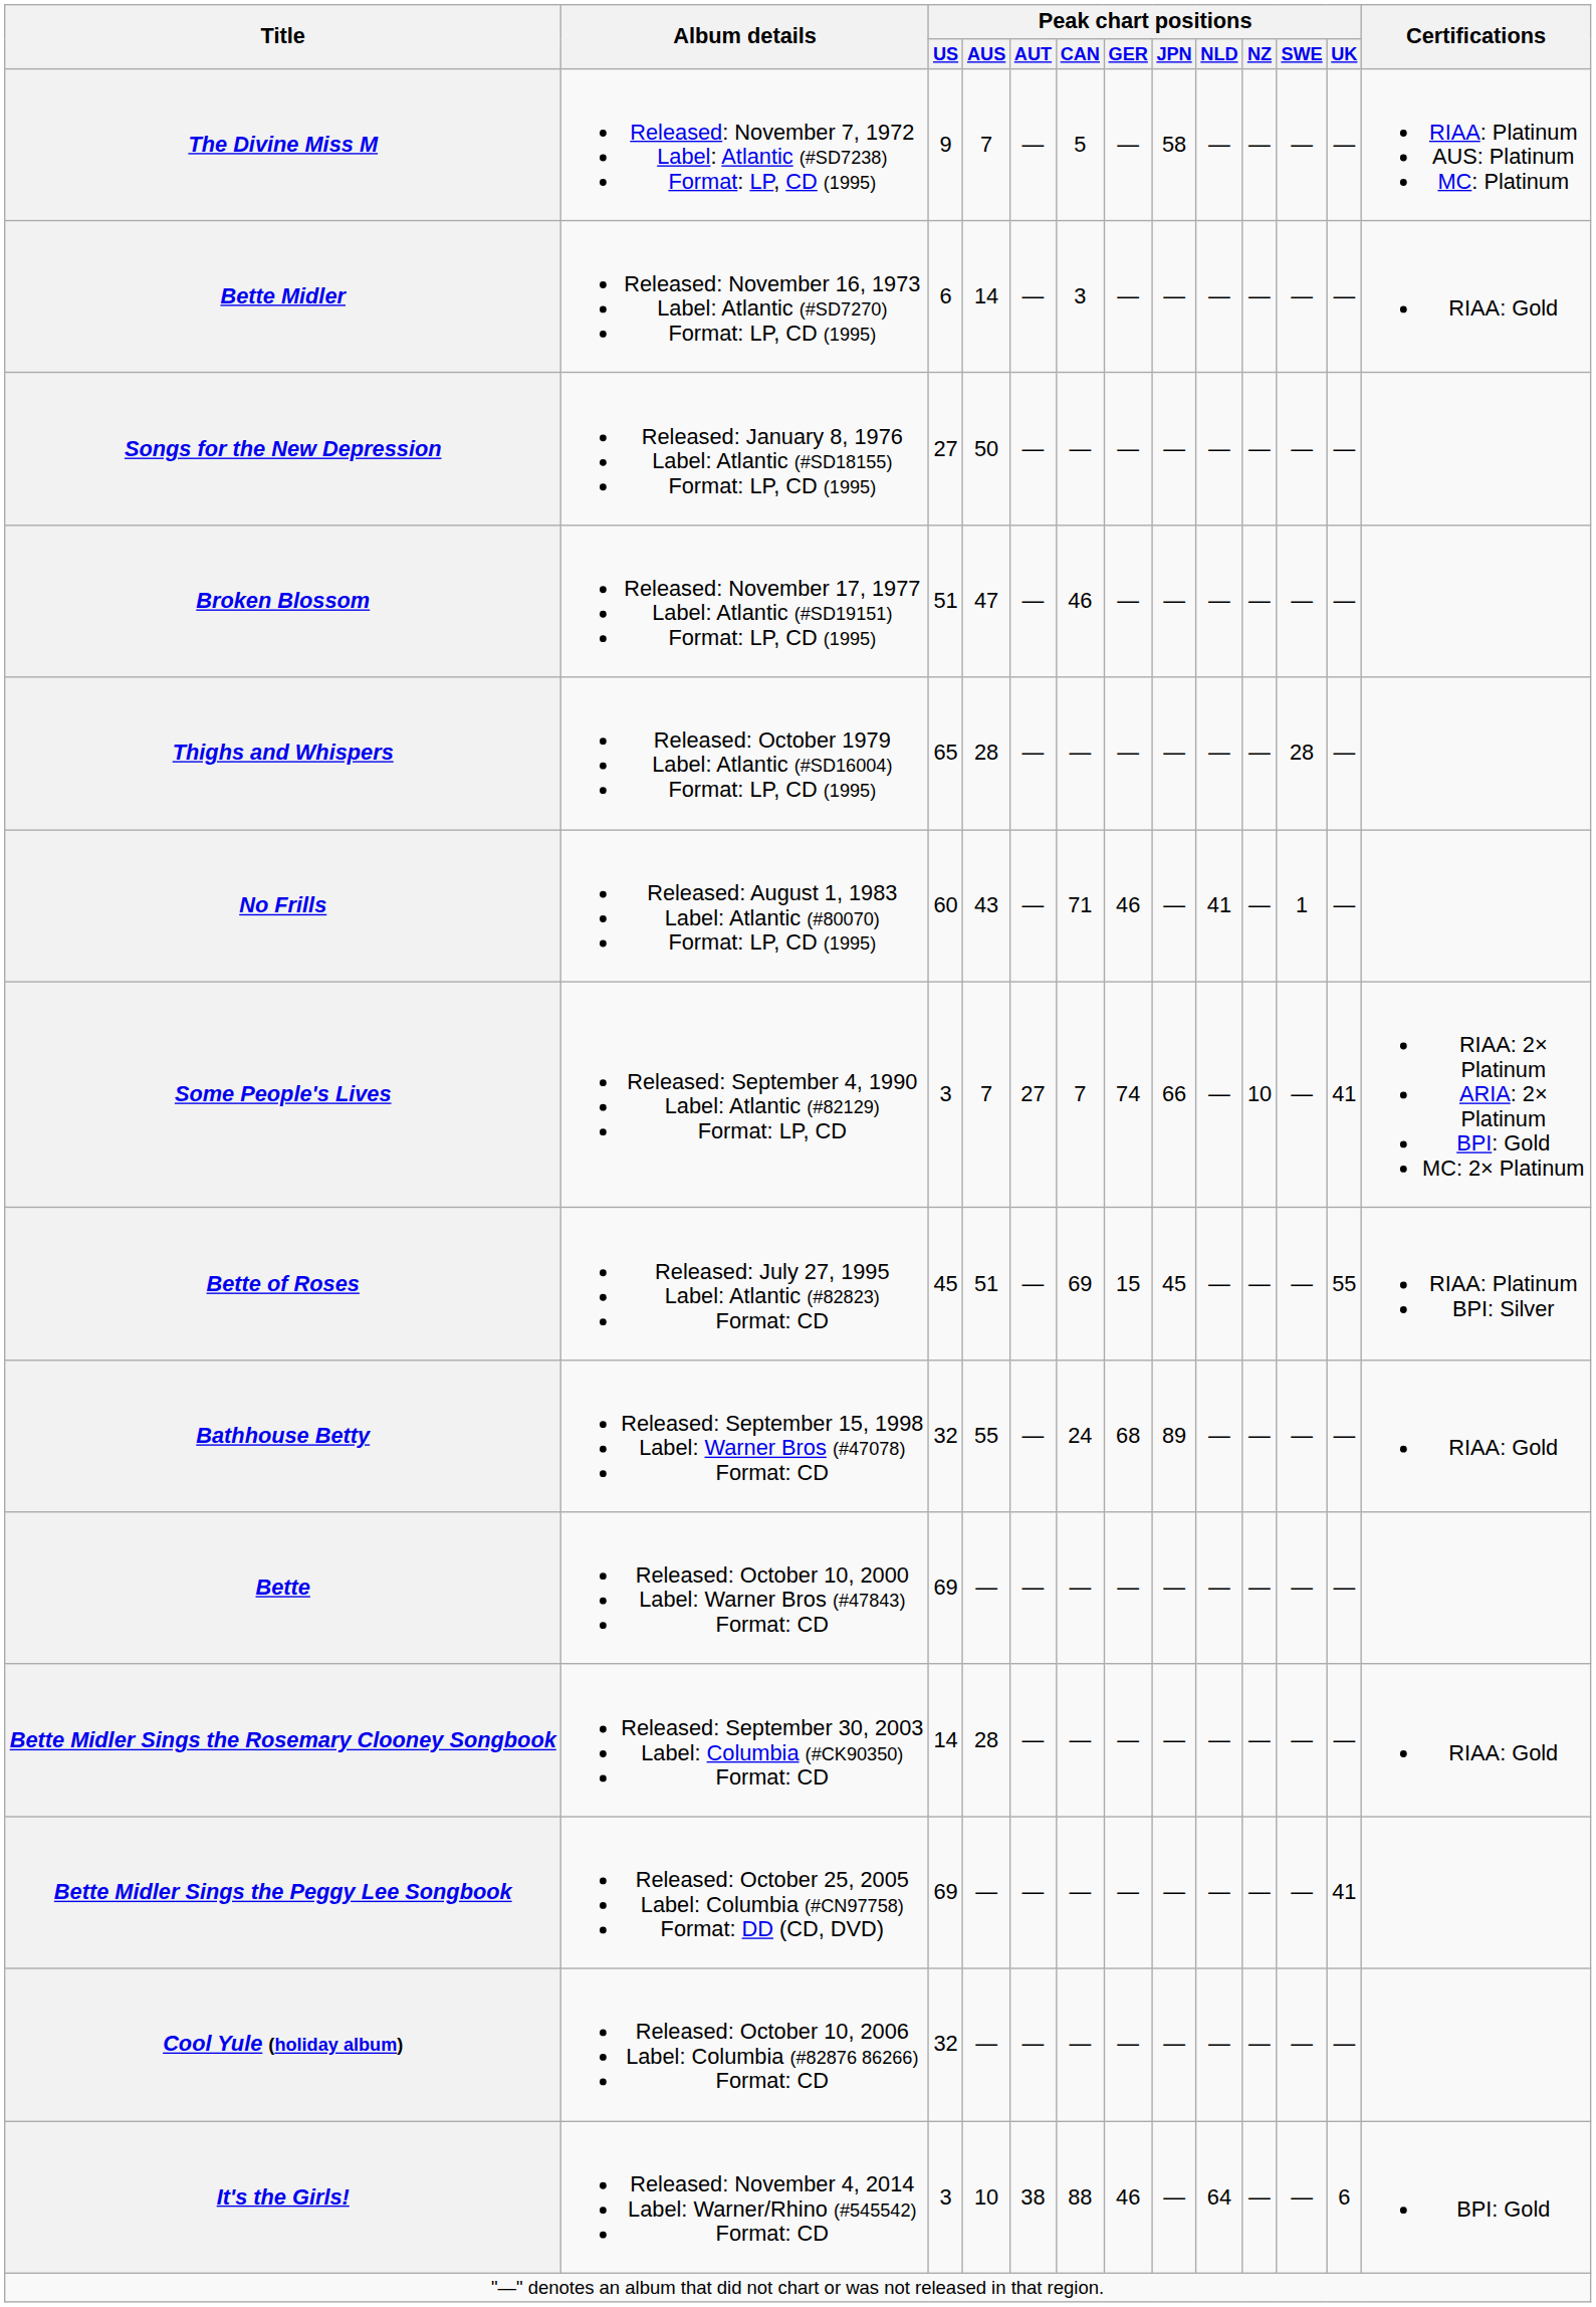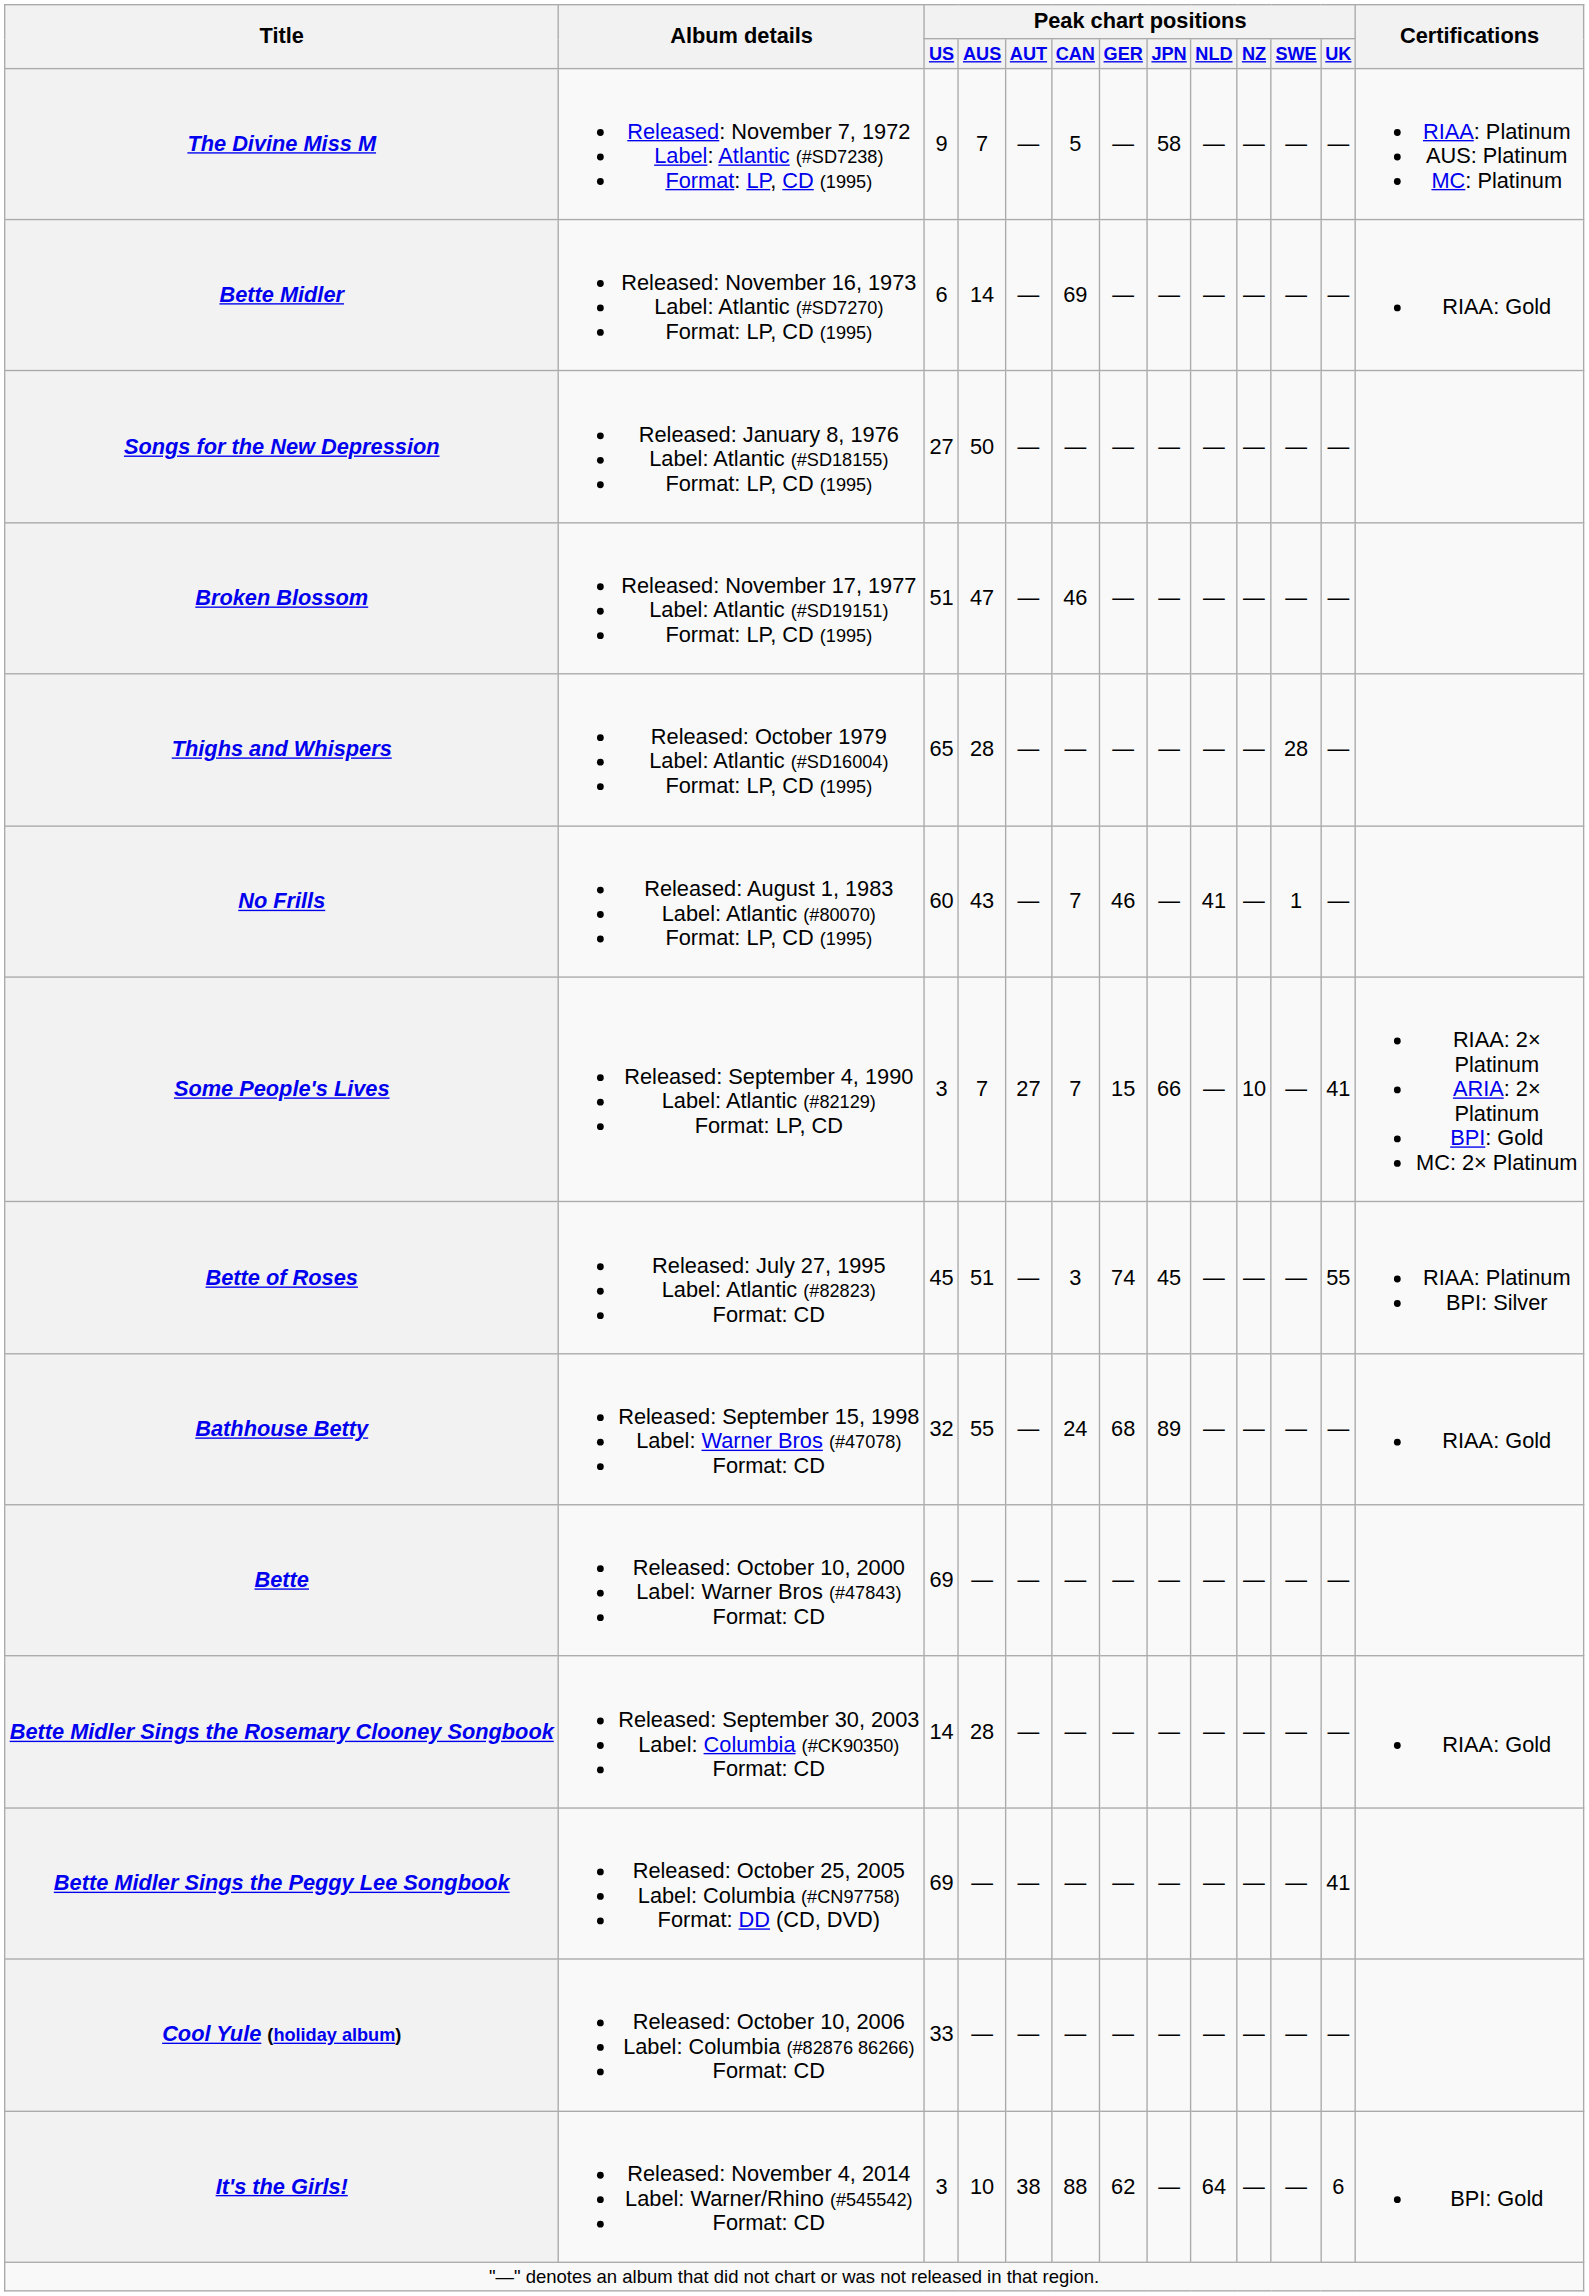Bette Midler | Peak chart positions / CAN: 3 -> 69
No Frills | Peak chart positions / CAN: 71 -> 7
Some People's Lives | Peak chart positions / GER: 74 -> 15
Bette of Roses | Peak chart positions / CAN: 69 -> 3
Bette of Roses | Peak chart positions / GER: 15 -> 74
Cool Yule (holiday album) | Peak chart positions / US: 32 -> 33
It's the Girls! | Peak chart positions / GER: 46 -> 62
